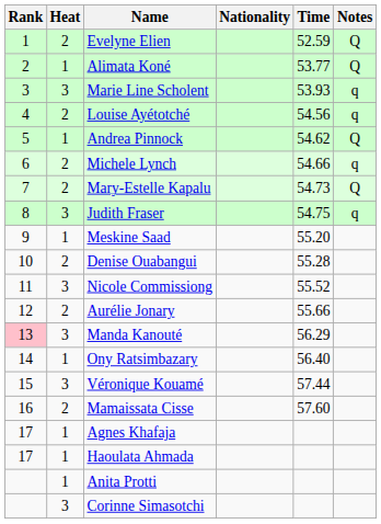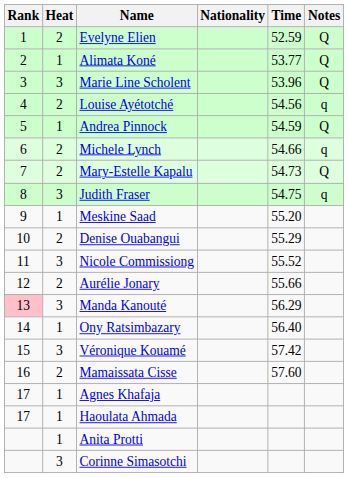Marie Line Scholent | Time: 53.93 -> 53.96
Marie Line Scholent | Notes: q -> Q
Andrea Pinnock | Time: 54.62 -> 54.59
Denise Ouabangui | Time: 55.28 -> 55.29
Véronique Kouamé | Time: 57.44 -> 57.42
